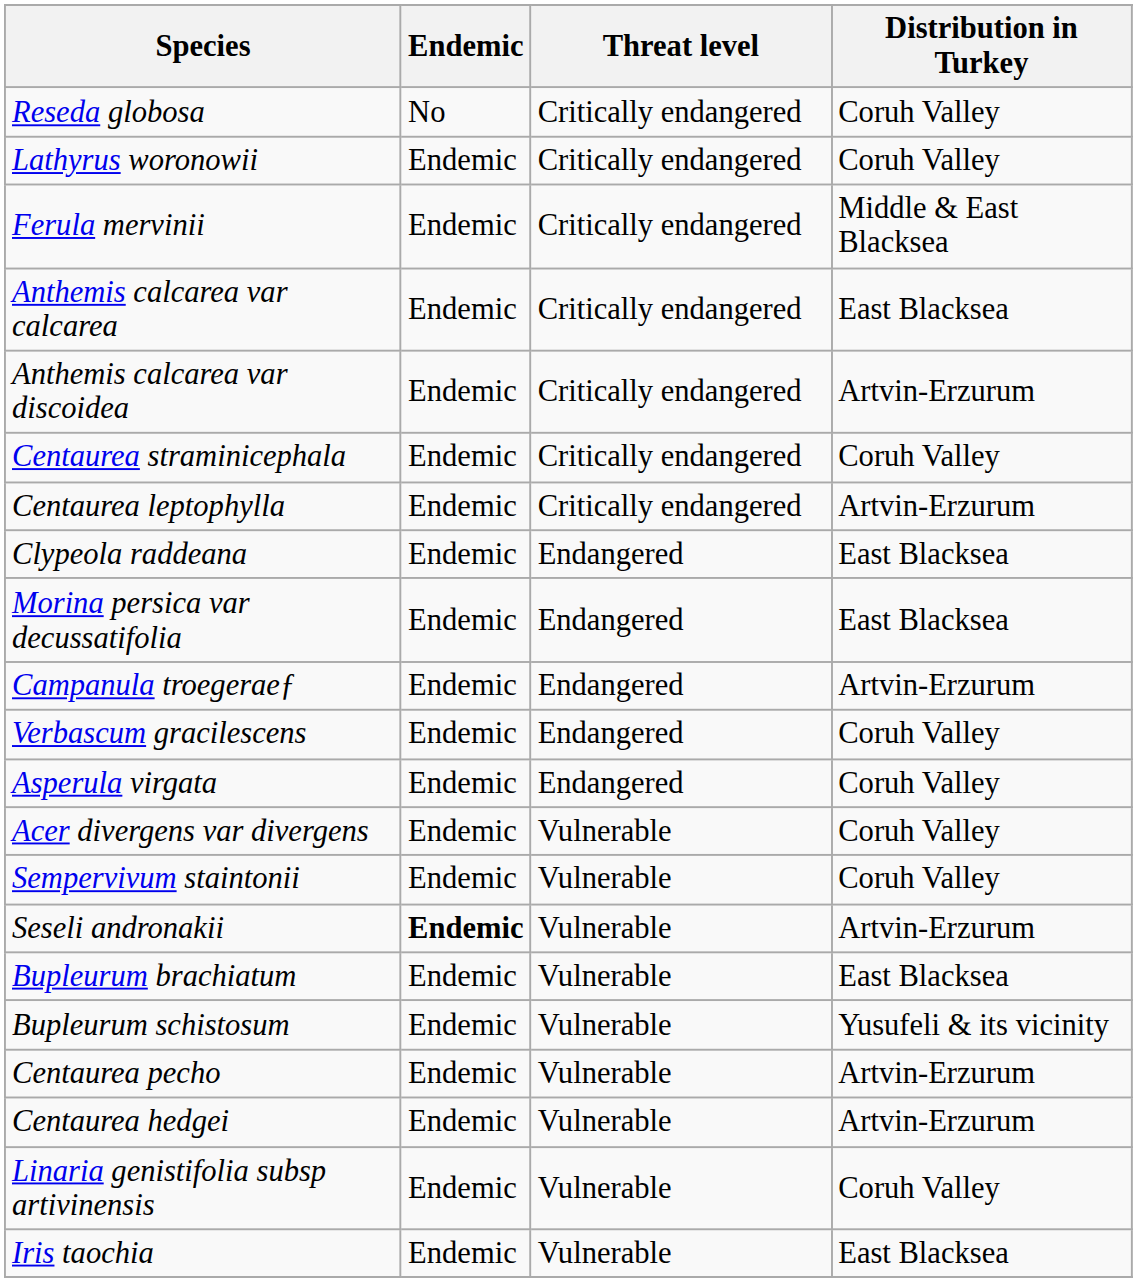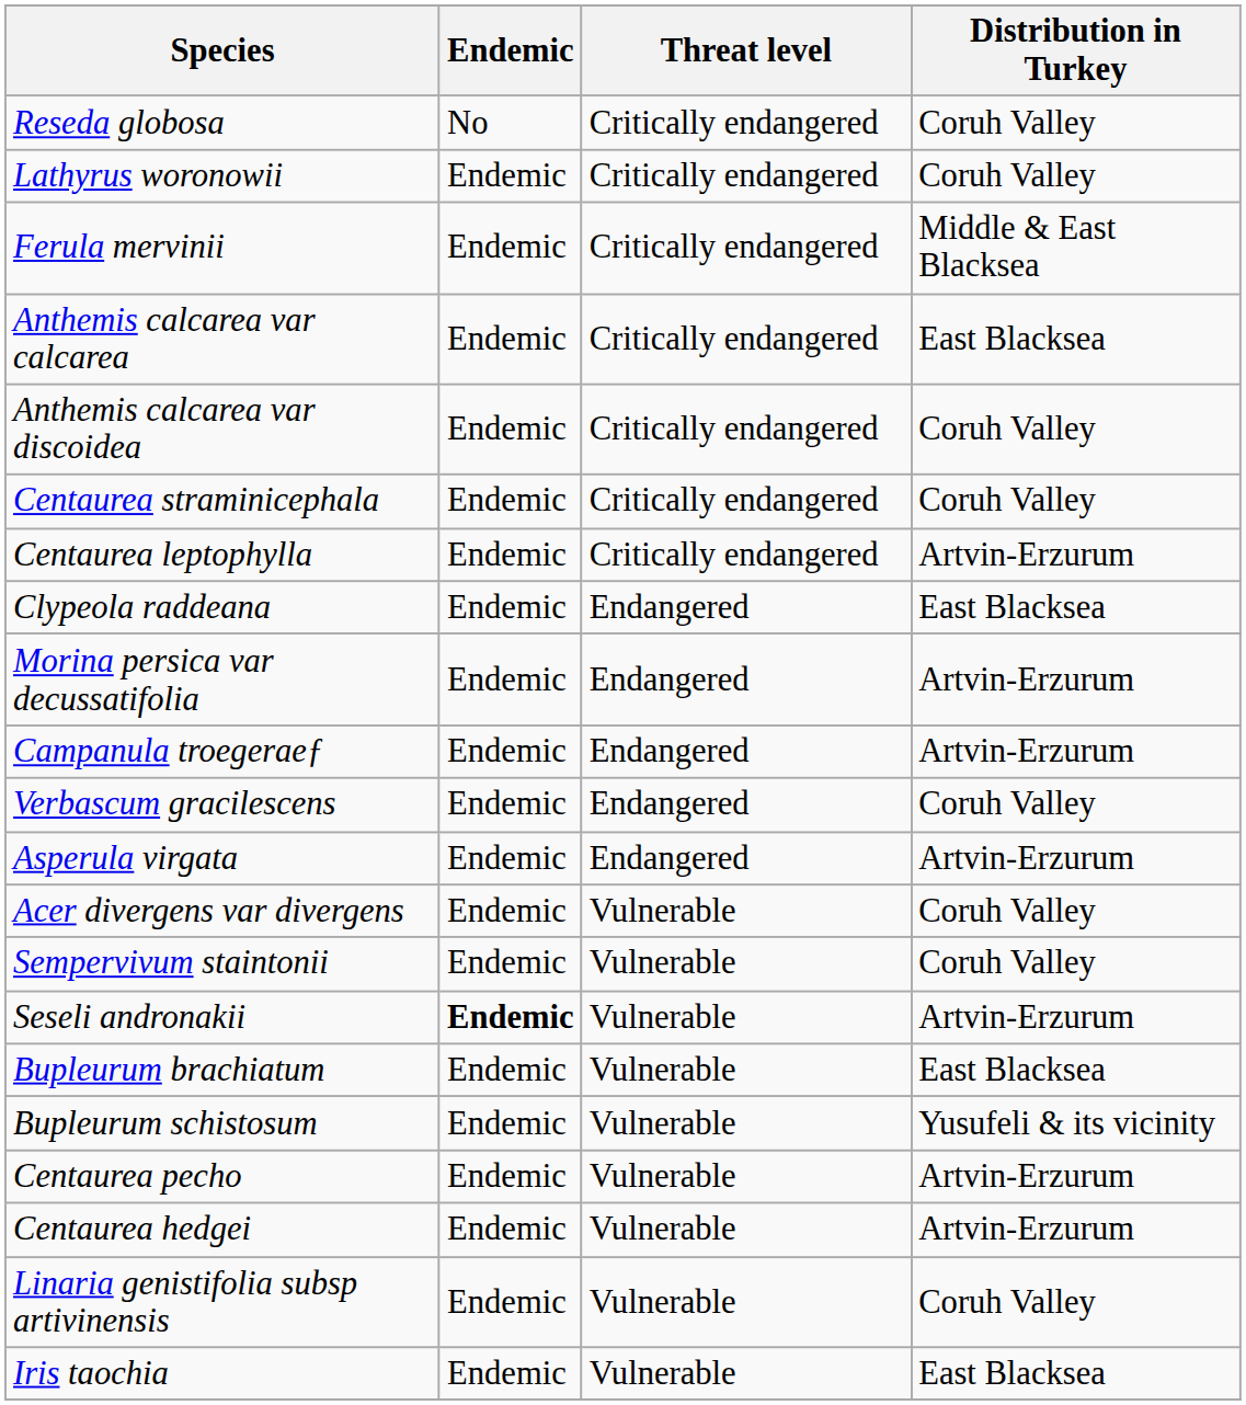Anthemis calcarea var discoidea | Distribution in Turkey: Artvin-Erzurum -> Coruh Valley
Morina persica var decussatifolia | Distribution in Turkey: East Blacksea -> Artvin-Erzurum
Asperula virgata | Distribution in Turkey: Coruh Valley -> Artvin-Erzurum
